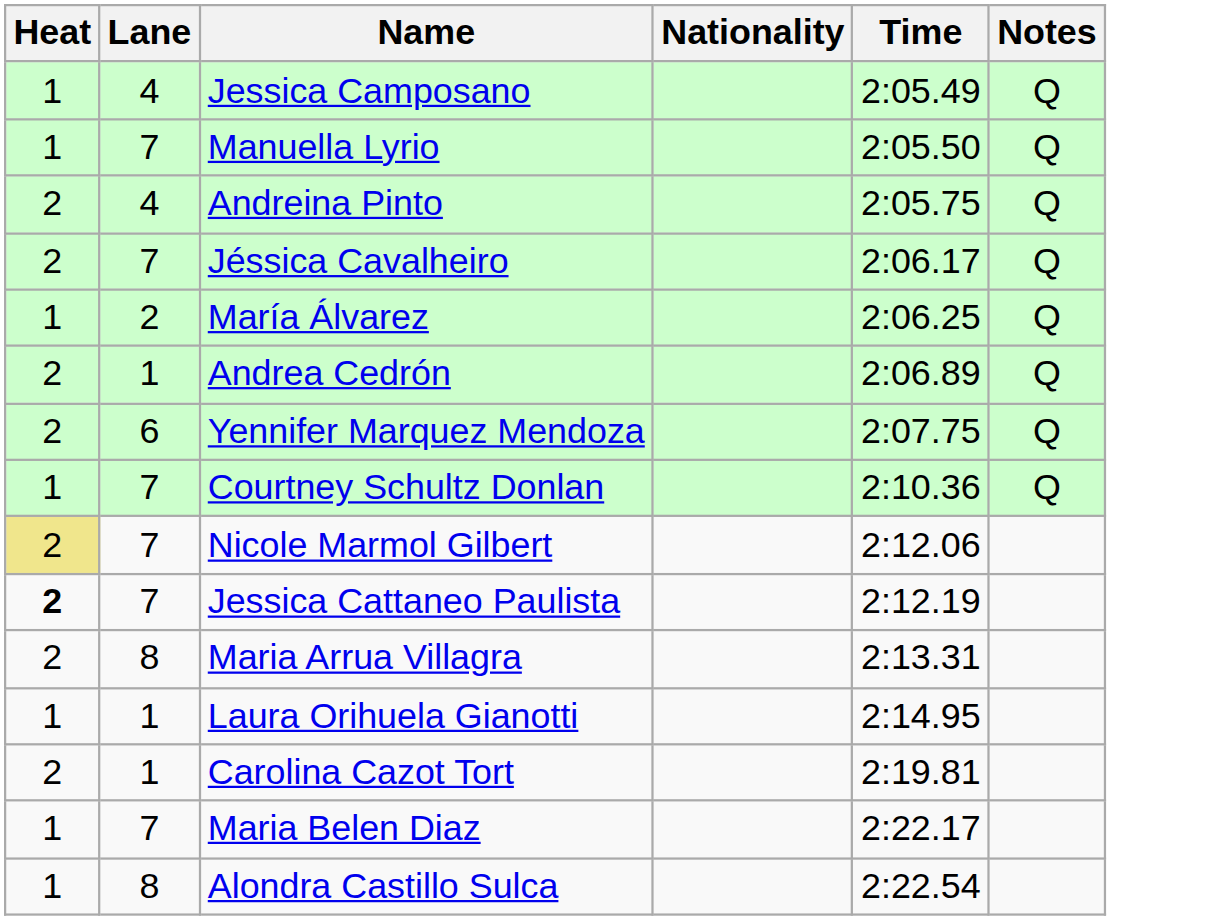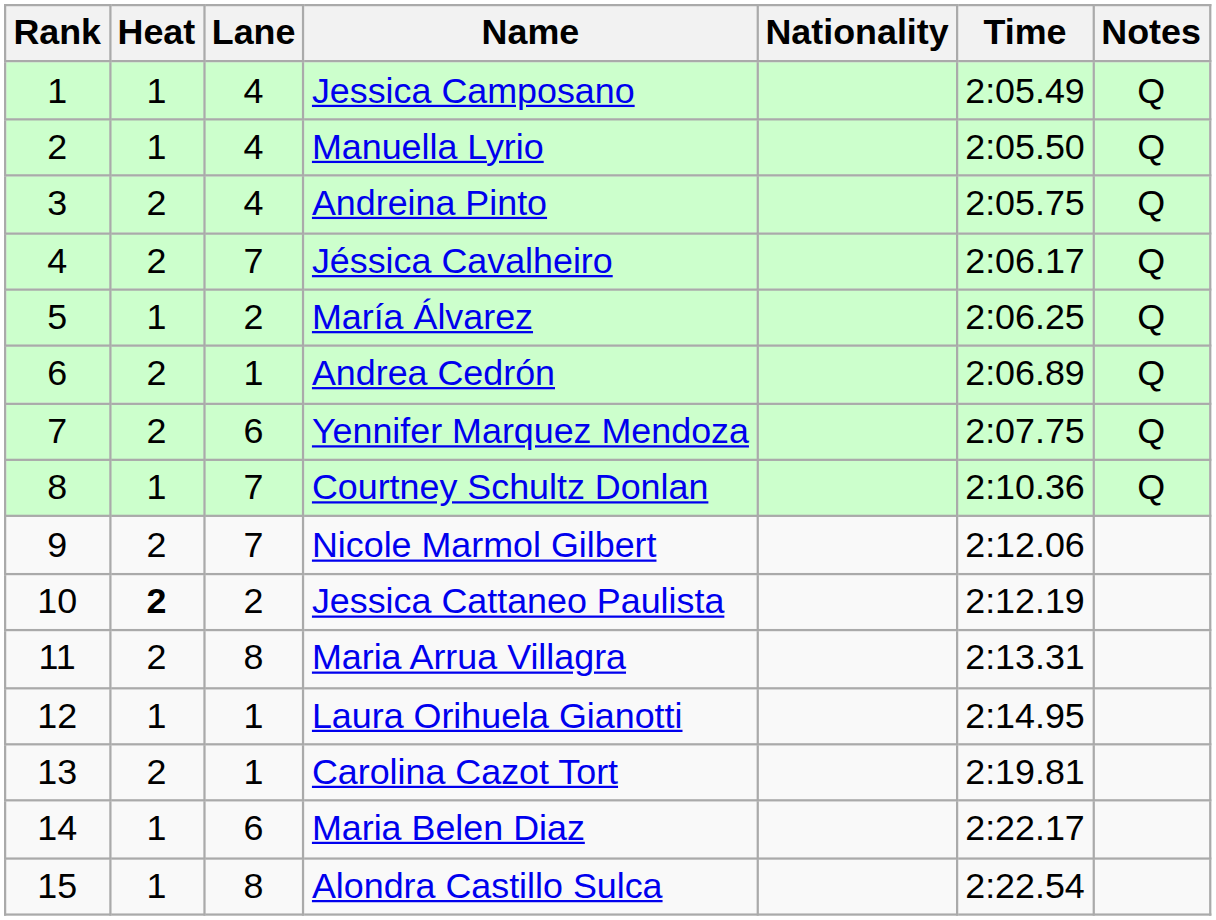+ column: Rank | 1 | 2 | 3 | 4 | 5 | 6 | 7 | 8 | 9 | 10 | 11 | 12 | 13 | 14 | 15
Manuella Lyrio | Lane: 7 -> 4
Nicole Marmol Gilbert | Heat: khaki background -> no background
Jessica Cattaneo Paulista | Lane: 7 -> 2
Maria Belen Diaz | Lane: 7 -> 6
